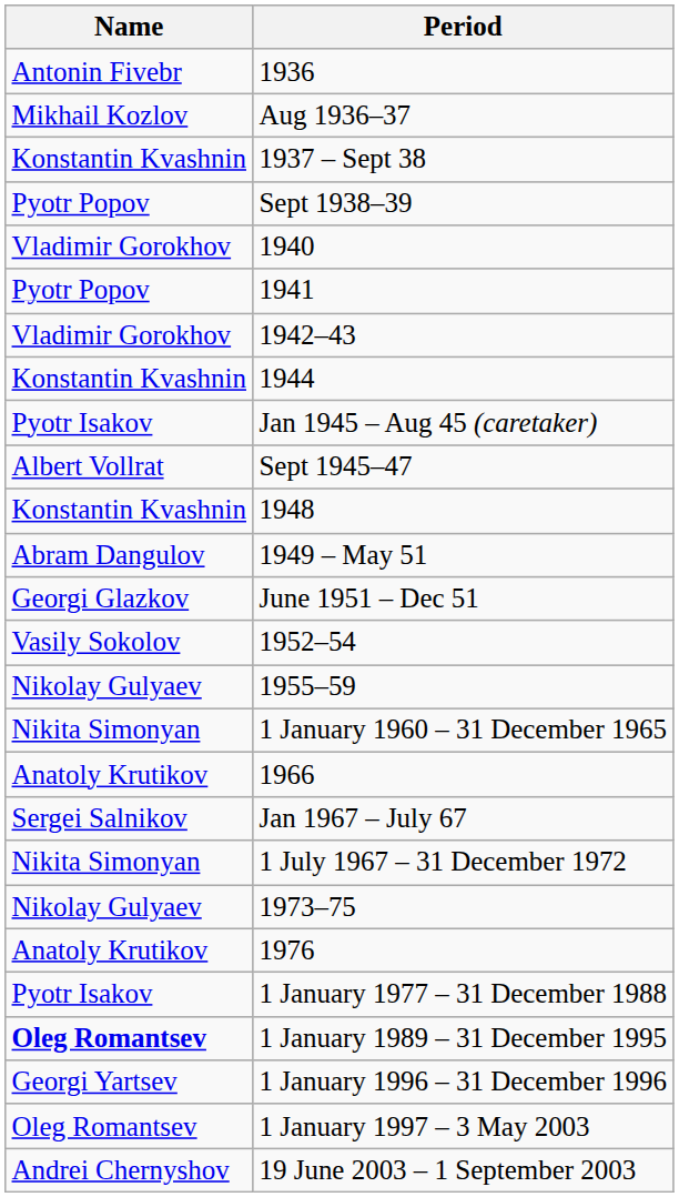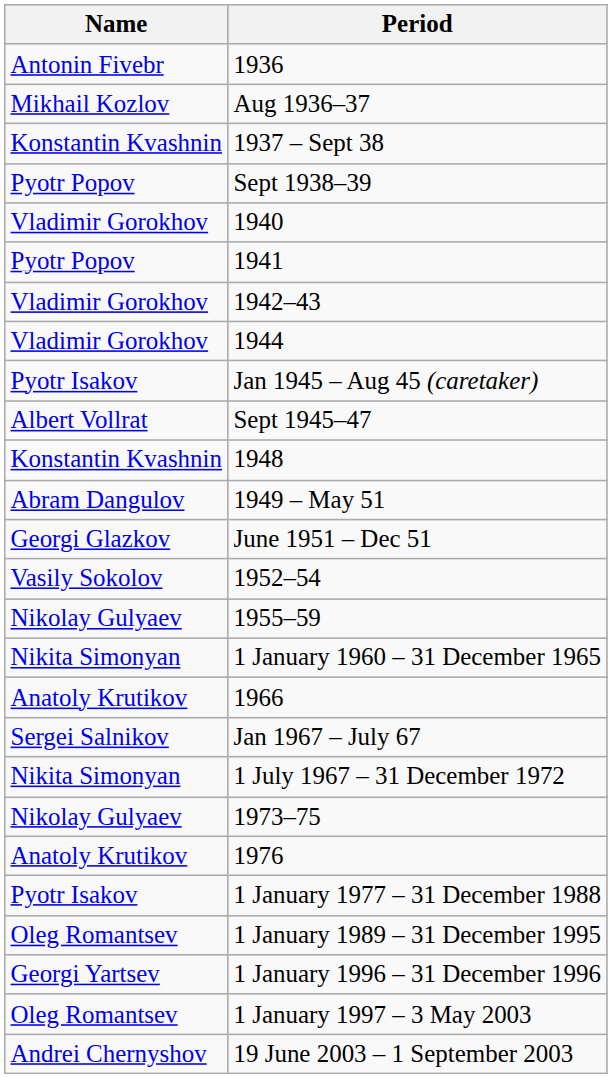1944 | Name: Konstantin Kvashnin -> Vladimir Gorokhov
1 January 1989 – 31 December 1995 | Name: bold -> normal
